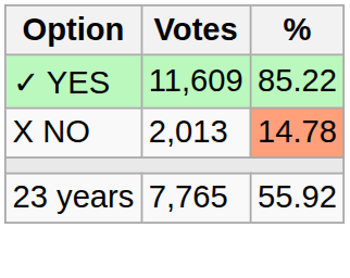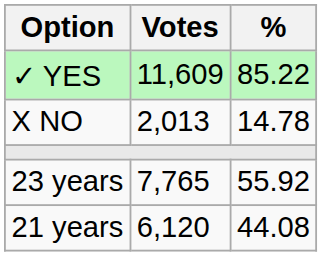X NO | %: lightsalmon background -> no background
+ row: 21 years | 6,120 | 44.08
